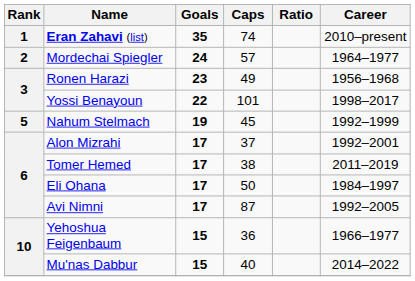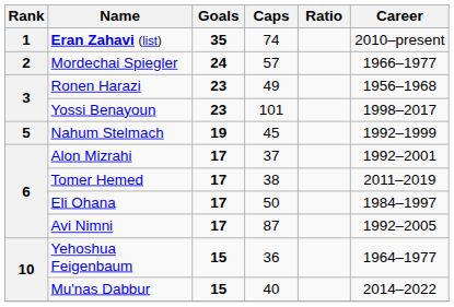Mordechai Spiegler | Career: 1964–1977 -> 1966–1977
Yossi Benayoun | Goals: 22 -> 23
Yehoshua Feigenbaum | Career: 1966–1977 -> 1964–1977
